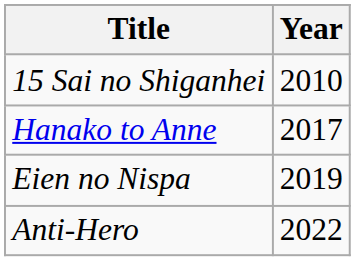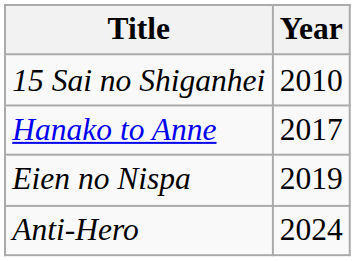Anti-Hero | Year: 2022 -> 2024
